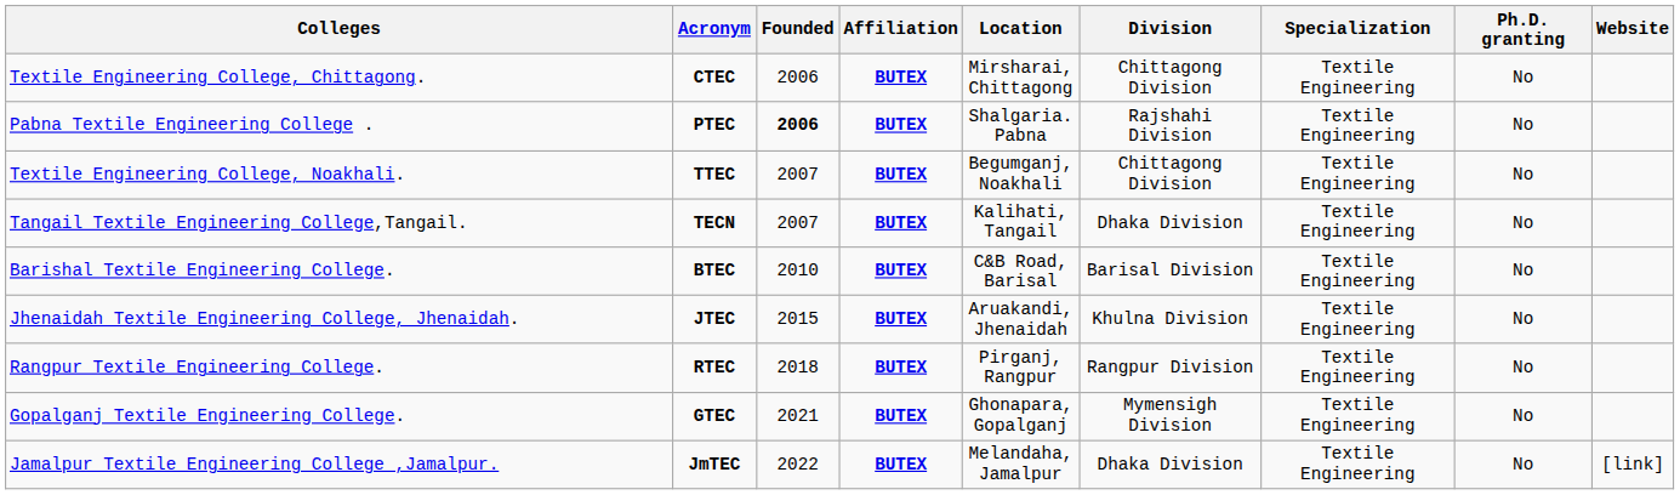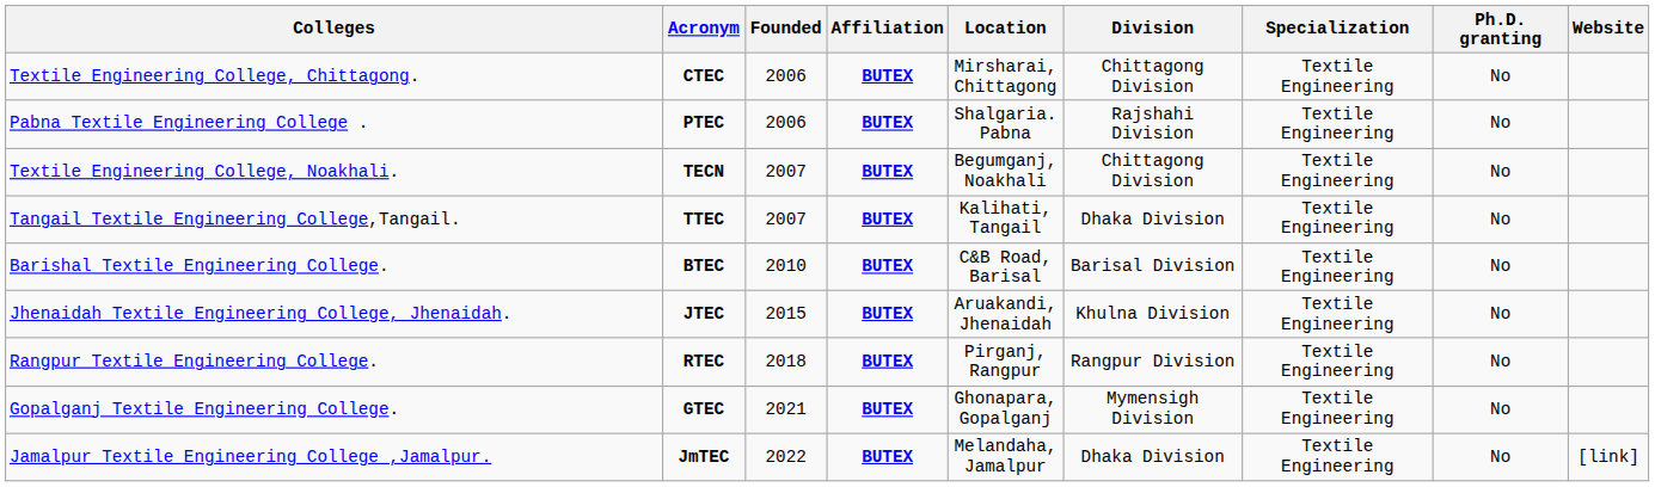Pabna Textile Engineering College . | Founded: bold -> normal
Textile Engineering College, Noakhali. | Acronym: TTEC -> TECN
Tangail Textile Engineering College,Tangail. | Acronym: TECN -> TTEC
